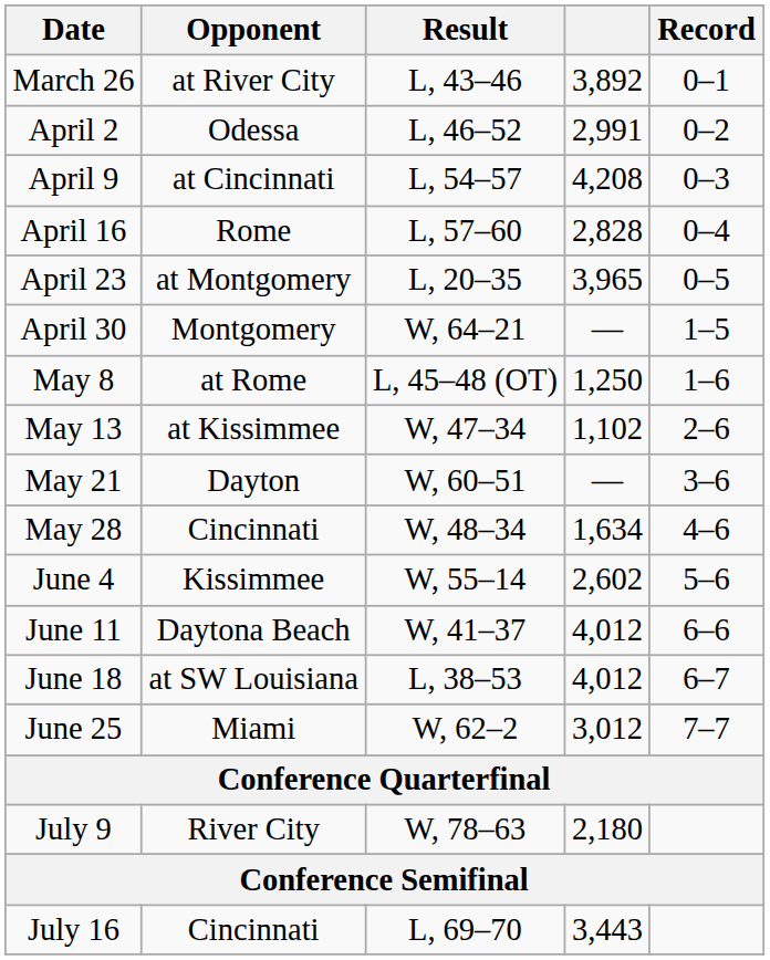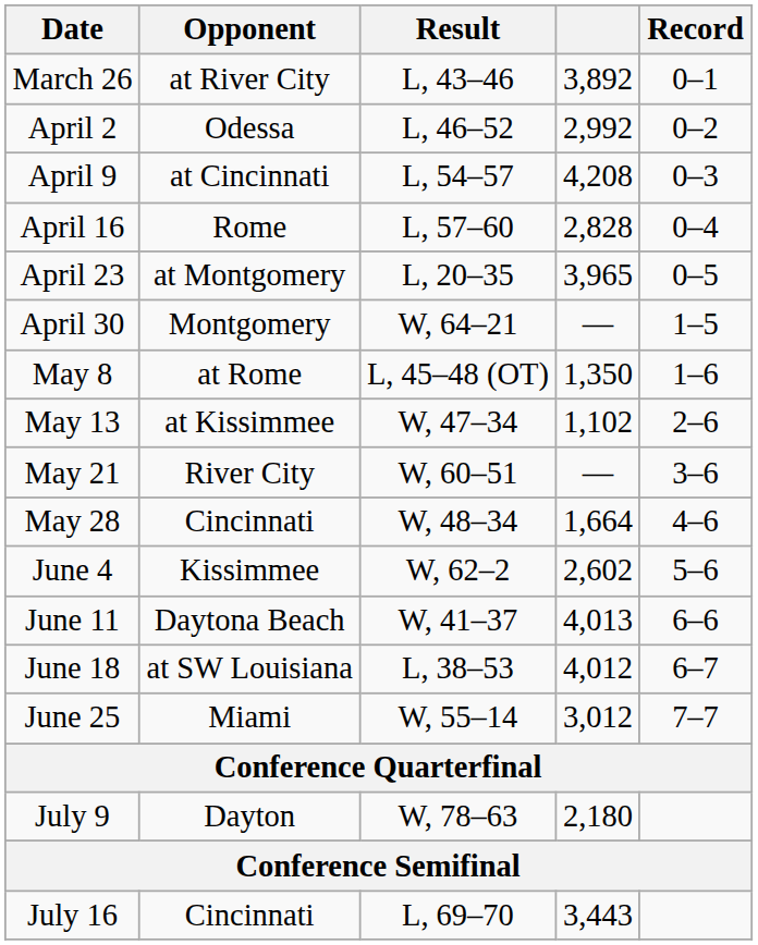April 2 | column 4: 2,991 -> 2,992
May 8 | column 4: 1,250 -> 1,350
May 21 | Opponent: Dayton -> River City
May 28 | column 4: 1,634 -> 1,664
June 4 | Result: W, 55–14 -> W, 62–2
June 11 | column 4: 4,012 -> 4,013
June 25 | Result: W, 62–2 -> W, 55–14
July 9 | Opponent: River City -> Dayton
